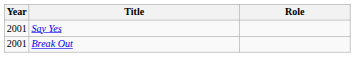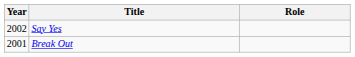Say Yes | Year: 2001 -> 2002
